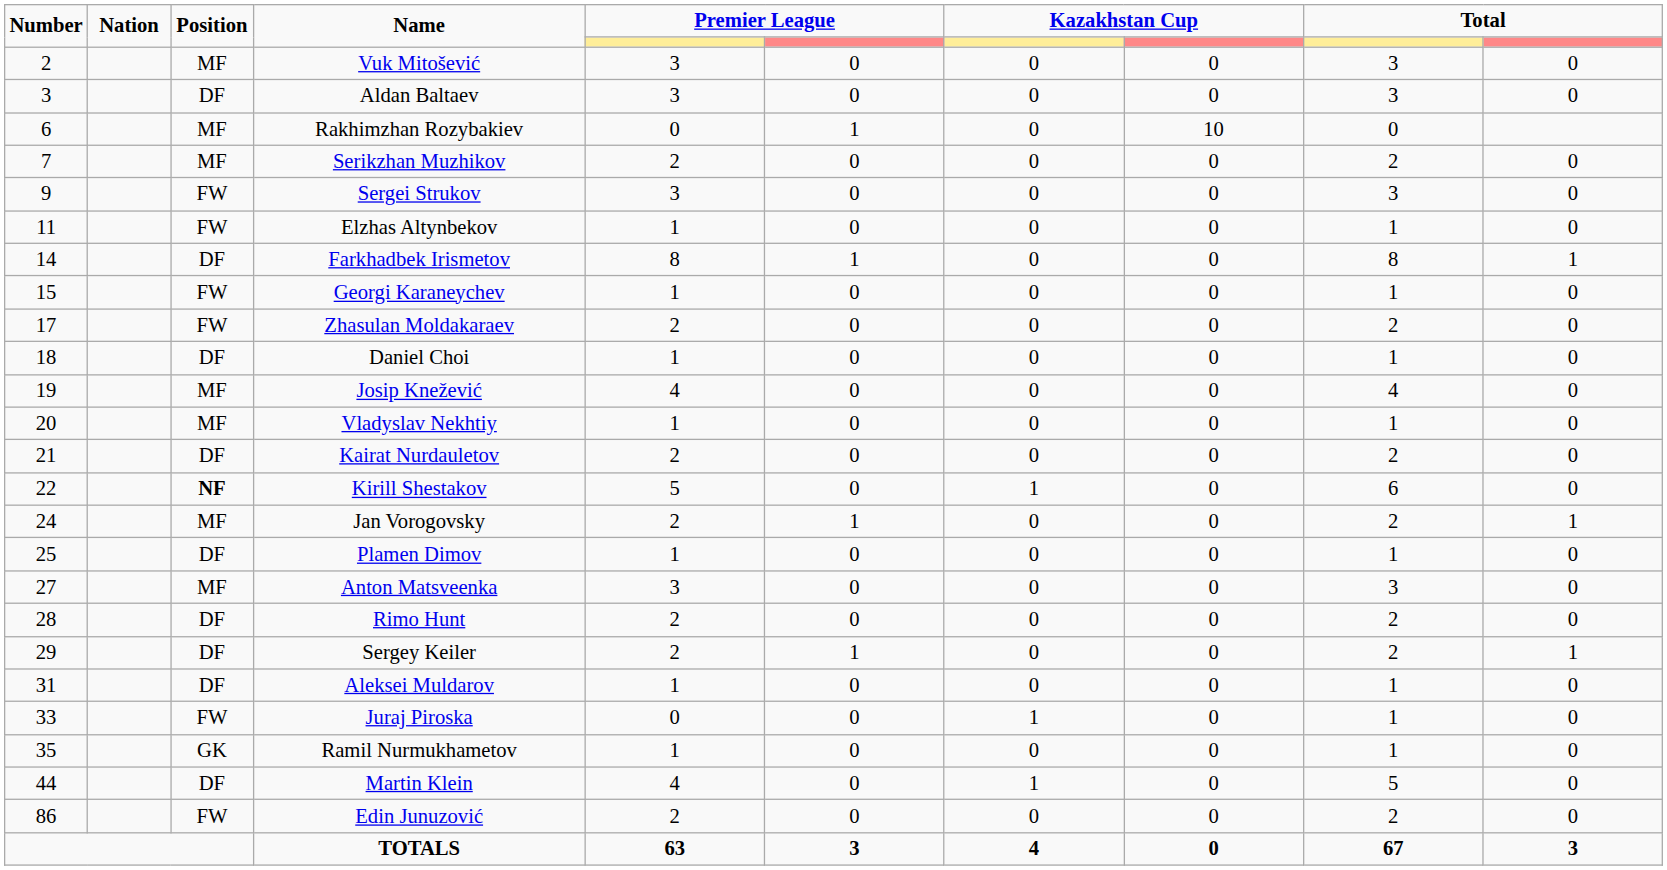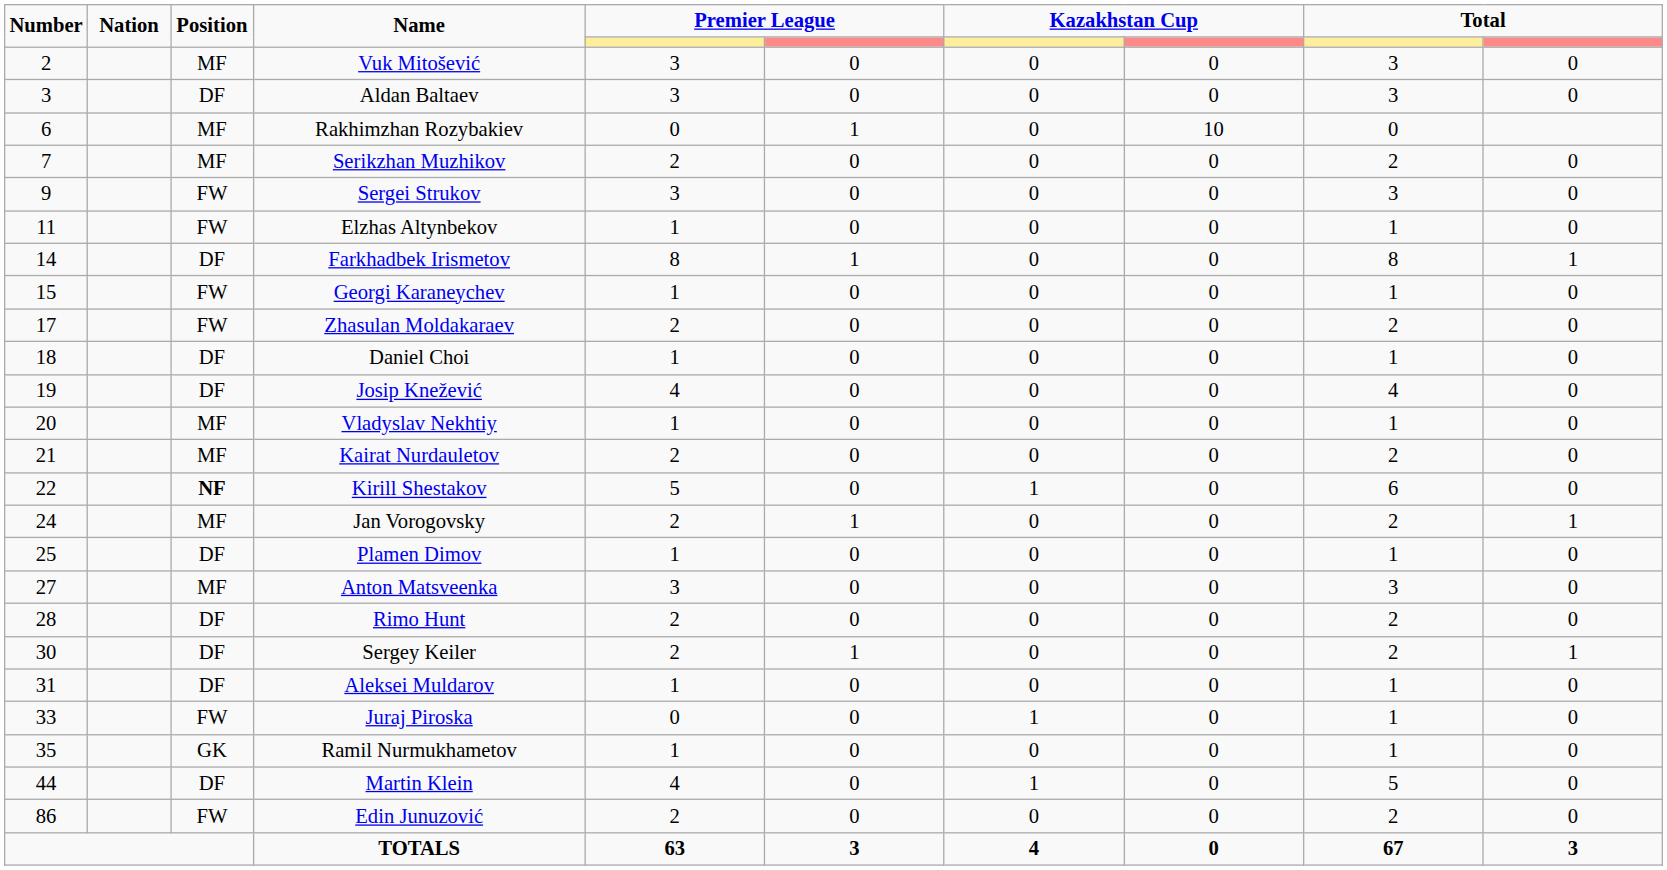Josip Knežević | Position: MF -> DF
Kairat Nurdauletov | Position: DF -> MF
Sergey Keiler | Number: 29 -> 30
